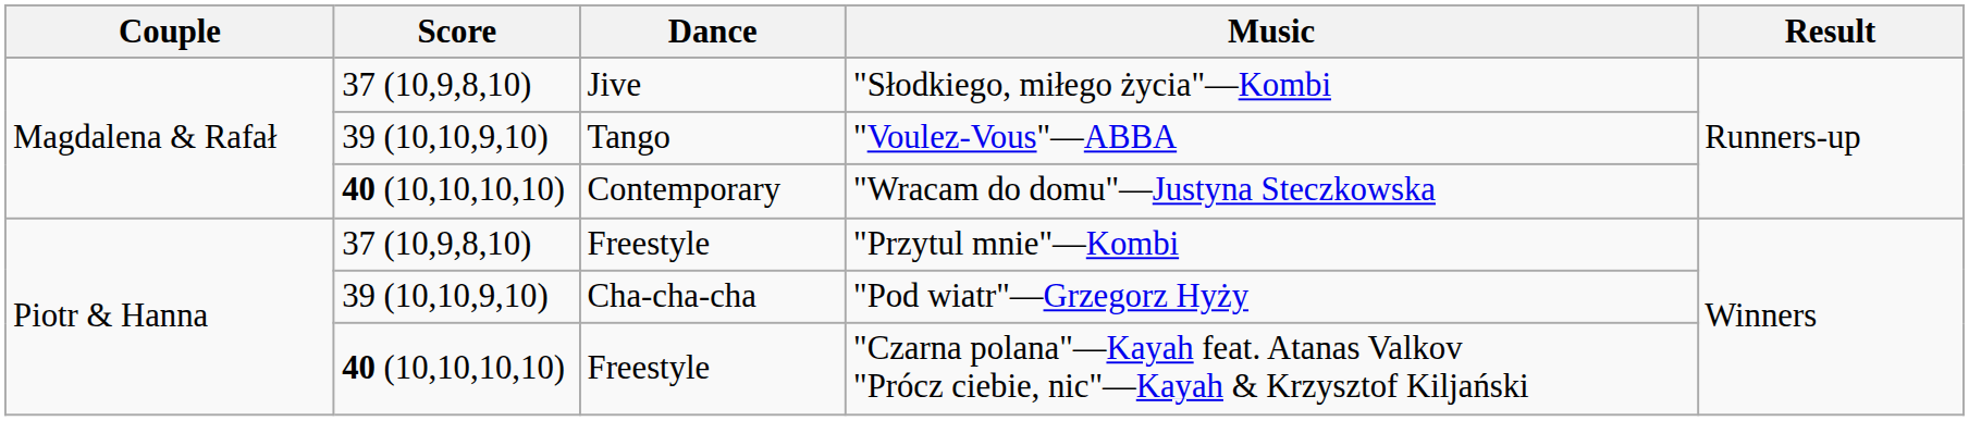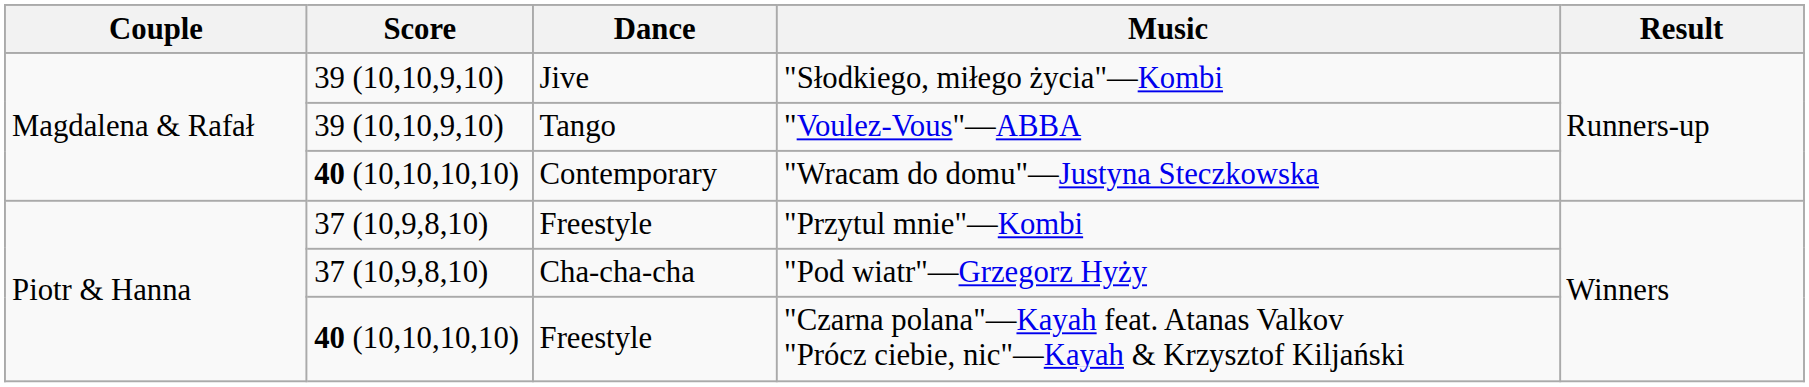"Słodkiego, miłego życia"—Kombi | Score: 37 (10,9,8,10) -> 39 (10,10,9,10)
"Pod wiatr"—Grzegorz Hyży | Score: 39 (10,10,9,10) -> 37 (10,9,8,10)
